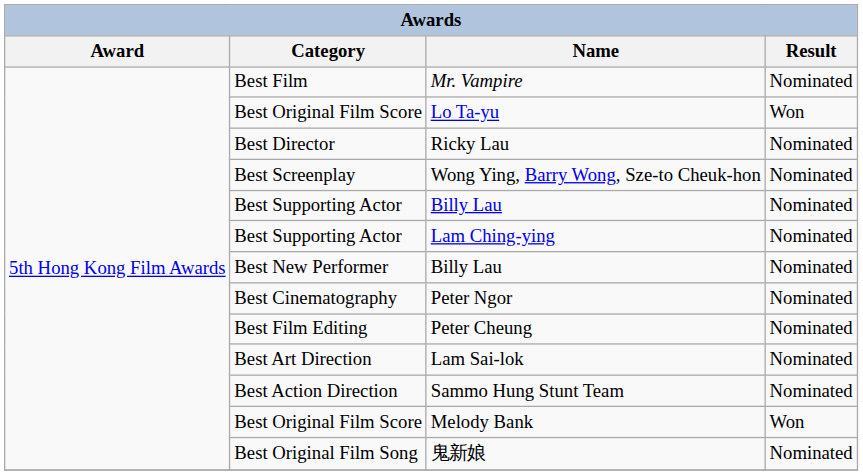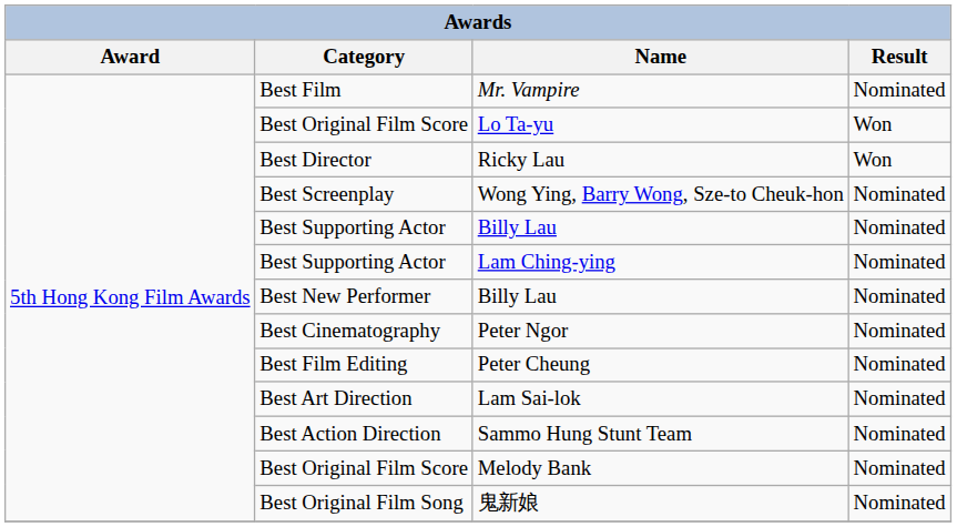Ricky Lau | Result: Nominated -> Won
Melody Bank | Result: Won -> Nominated
